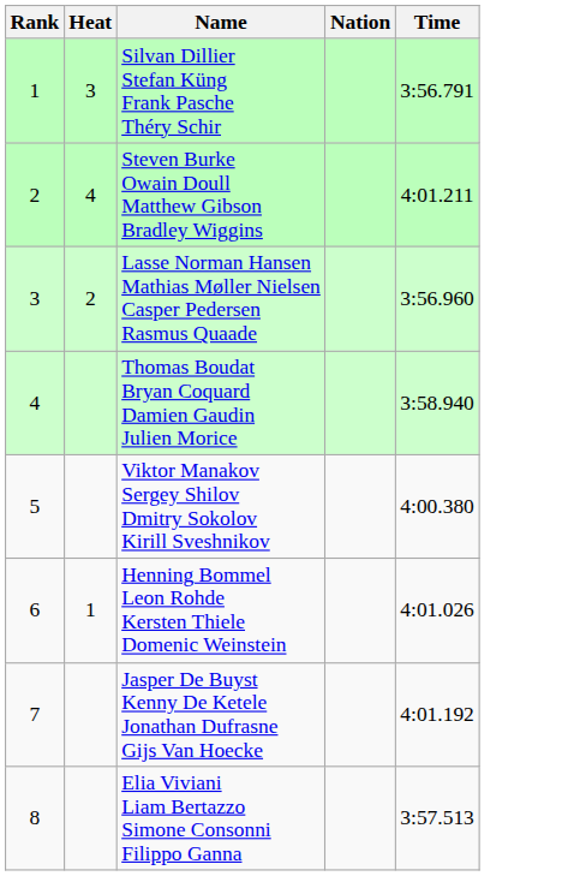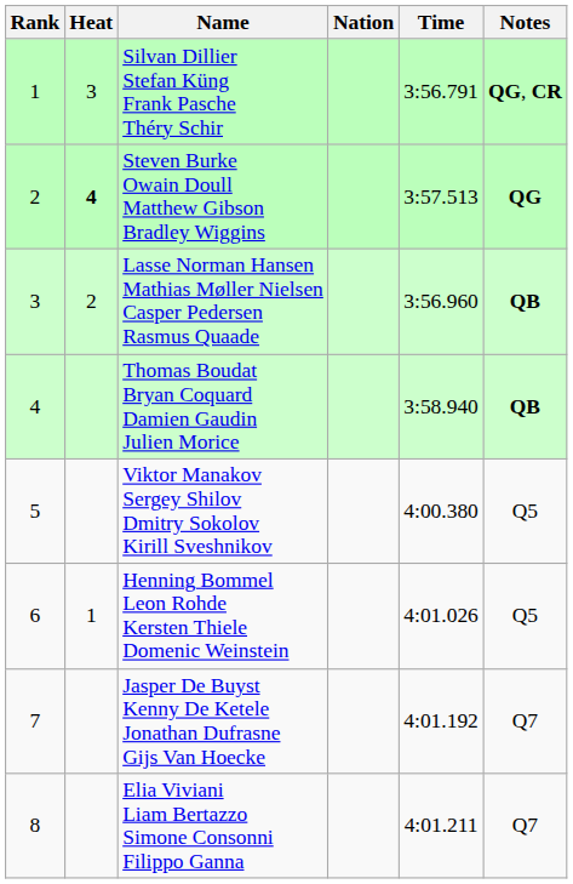+ column: Notes | QG, CR | QG | QB | QB | Q5 | Q5 | Q7 | Q7
Steven Burke Owain Doull Matthew Gibson Bradley Wiggins | Heat: normal -> bold
Steven Burke Owain Doull Matthew Gibson Bradley Wiggins | Time: 4:01.211 -> 3:57.513
Elia Viviani Liam Bertazzo Simone Consonni Filippo Ganna | Time: 3:57.513 -> 4:01.211
